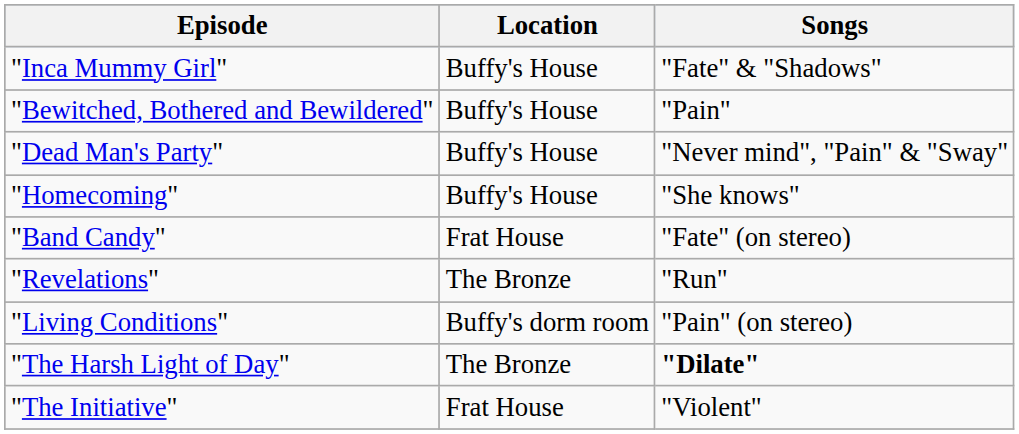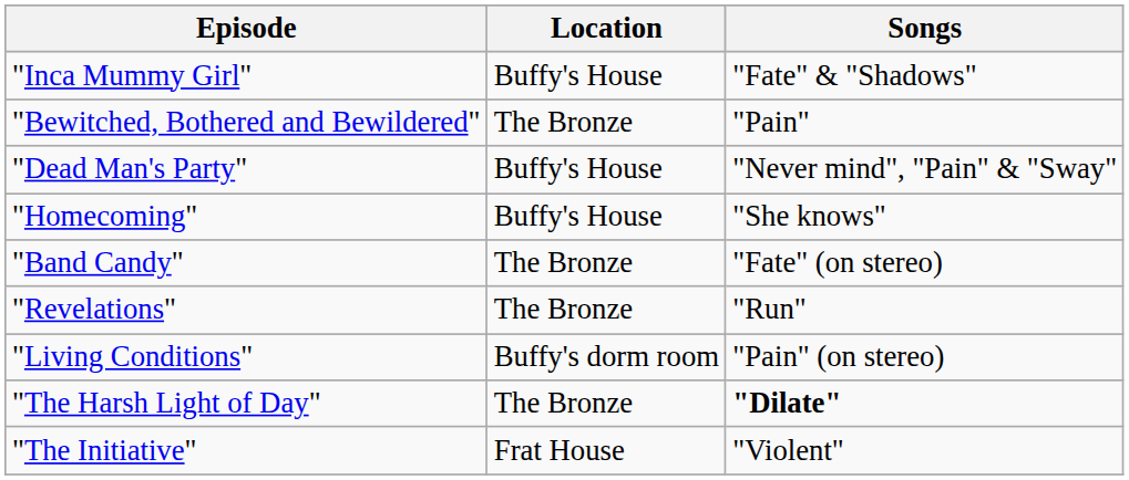"Bewitched, Bothered and Bewildered" | Location: Buffy's House -> The Bronze
"Band Candy" | Location: Frat House -> The Bronze
